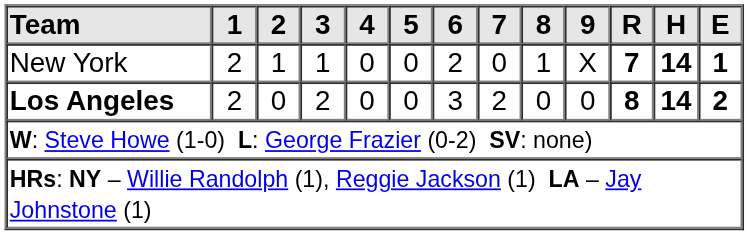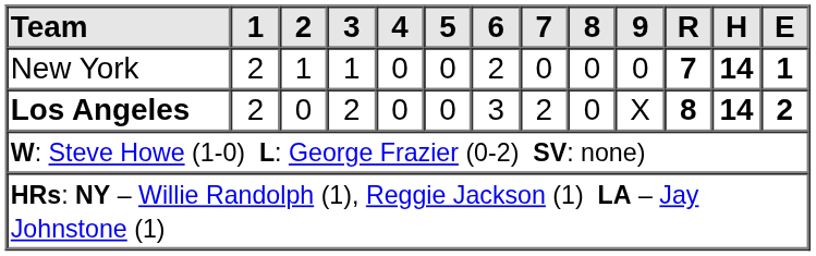New York | 8: 1 -> 0
New York | 9: X -> 0
Los Angeles | 9: 0 -> X
